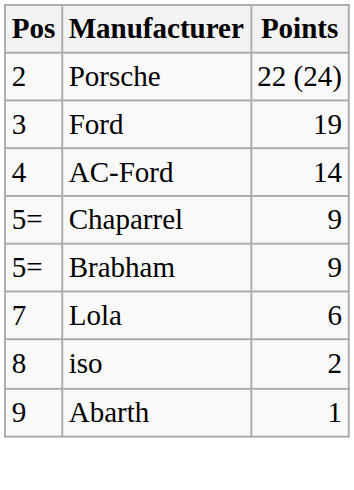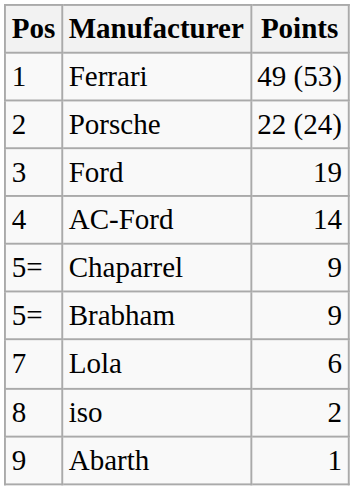+ row: 1 | Ferrari | 49 (53)
